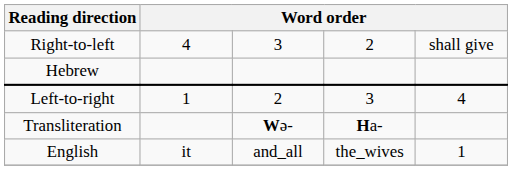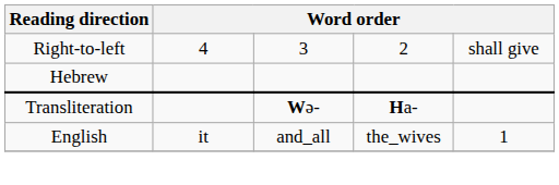- row: Left-to-right | 1 | 2 | 3 | 4
